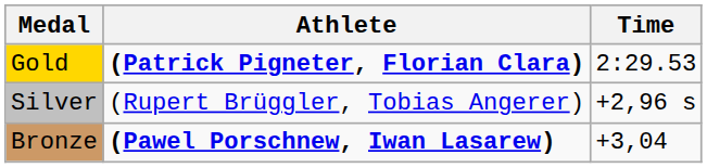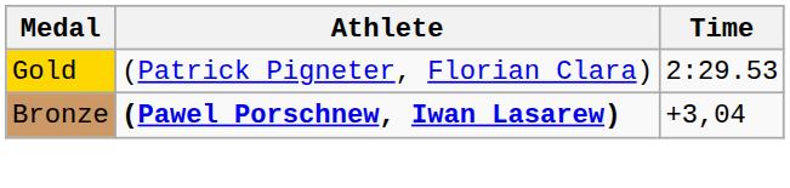Gold | Athlete: bold -> normal
- row: Silver | (Rupert Brüggler, Tobias Angerer) | +2,96 s
